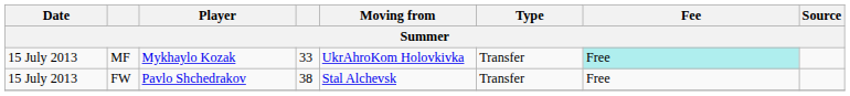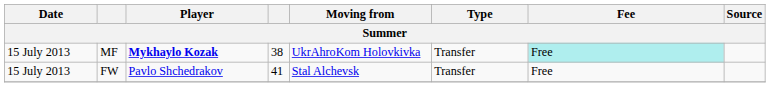MF | Player: normal -> bold
MF | column 4: 33 -> 38
FW | column 4: 38 -> 41
